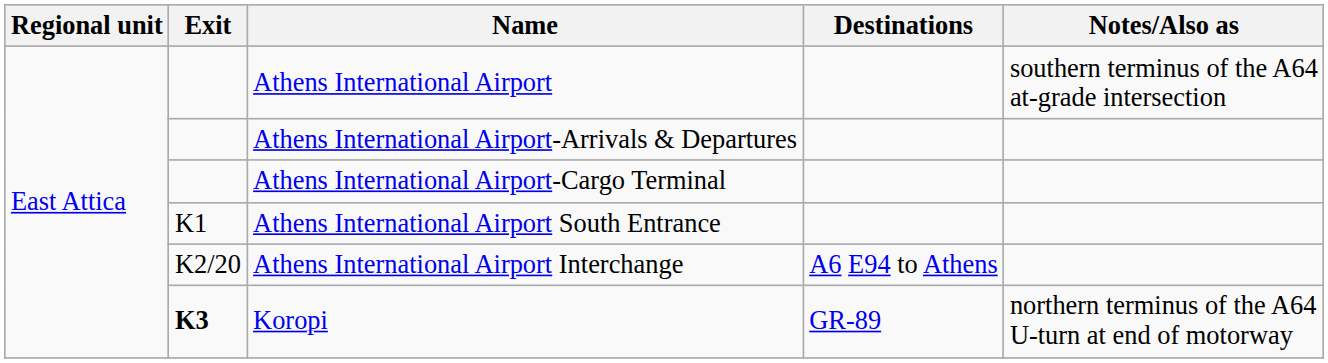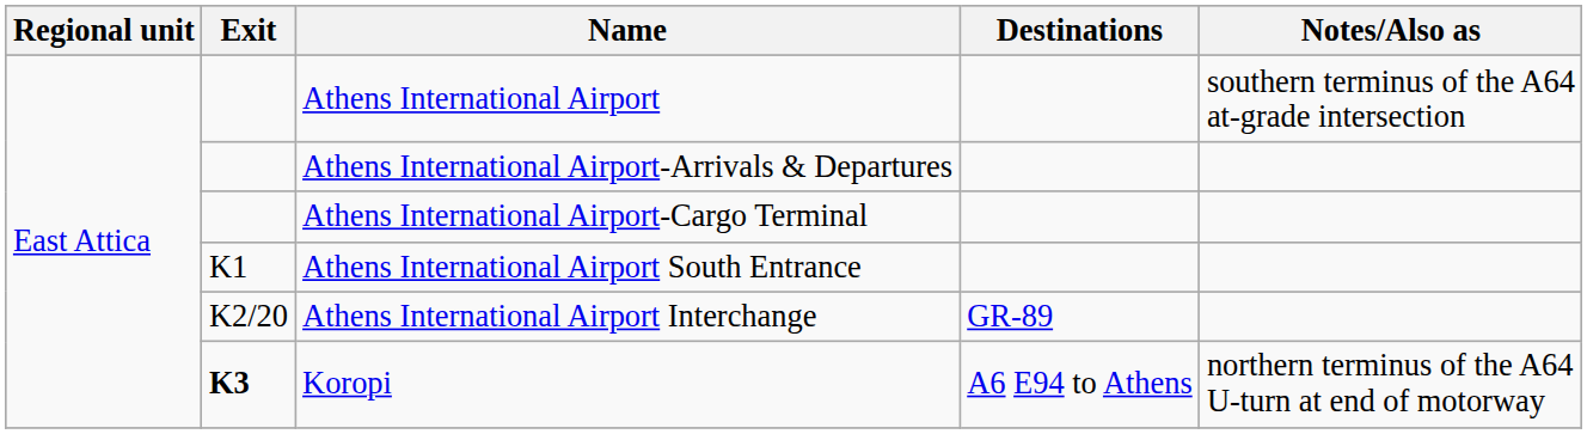Athens International Airport Interchange | Destinations: A6 E94 to Athens -> GR-89
Koropi | Destinations: GR-89 -> A6 E94 to Athens
